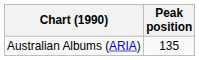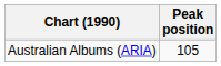Australian Albums (ARIA) | Peak position: 135 -> 105
